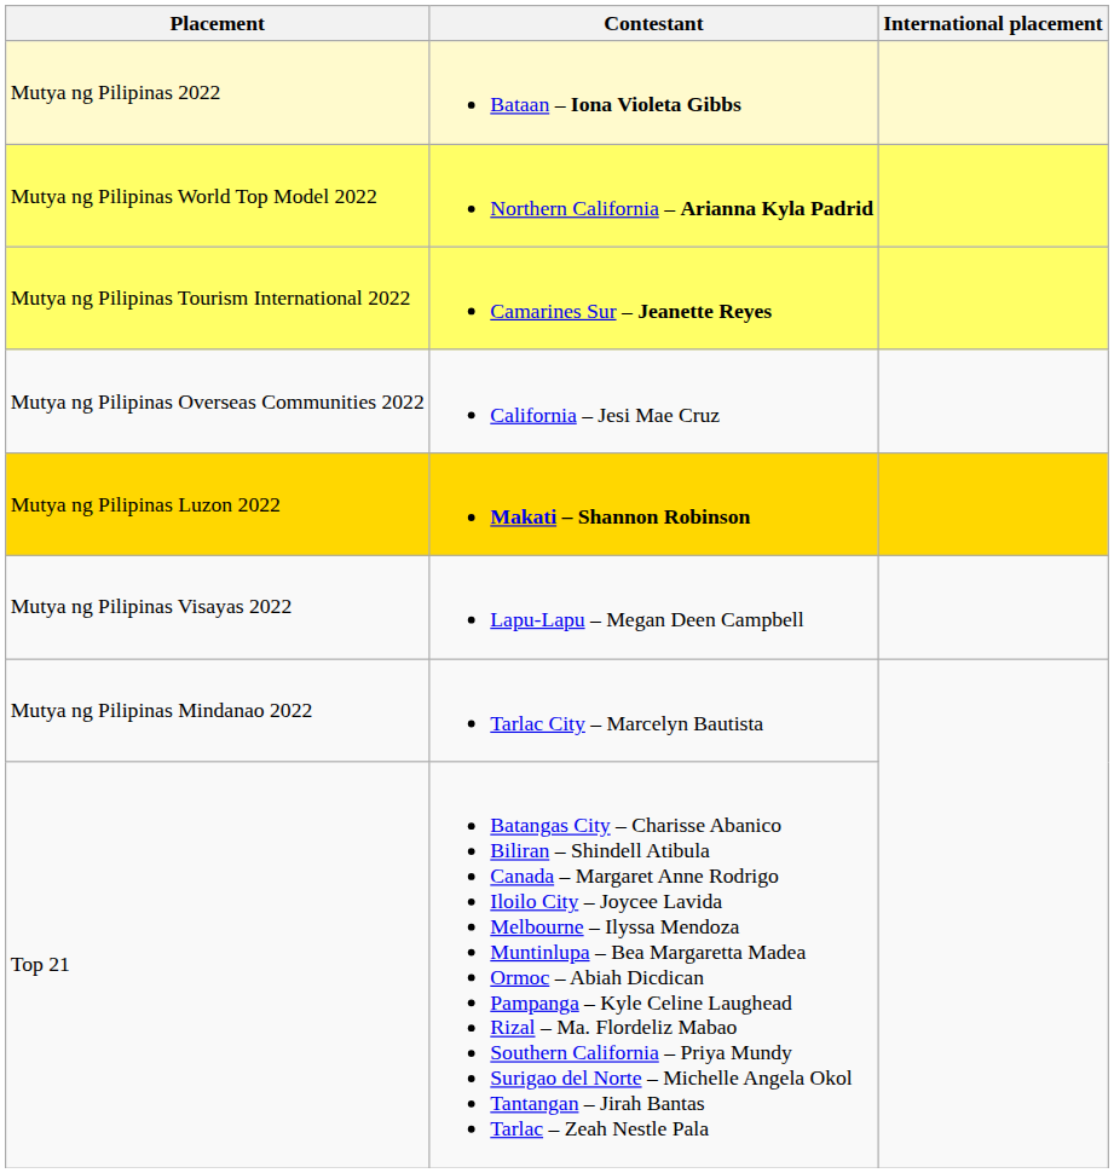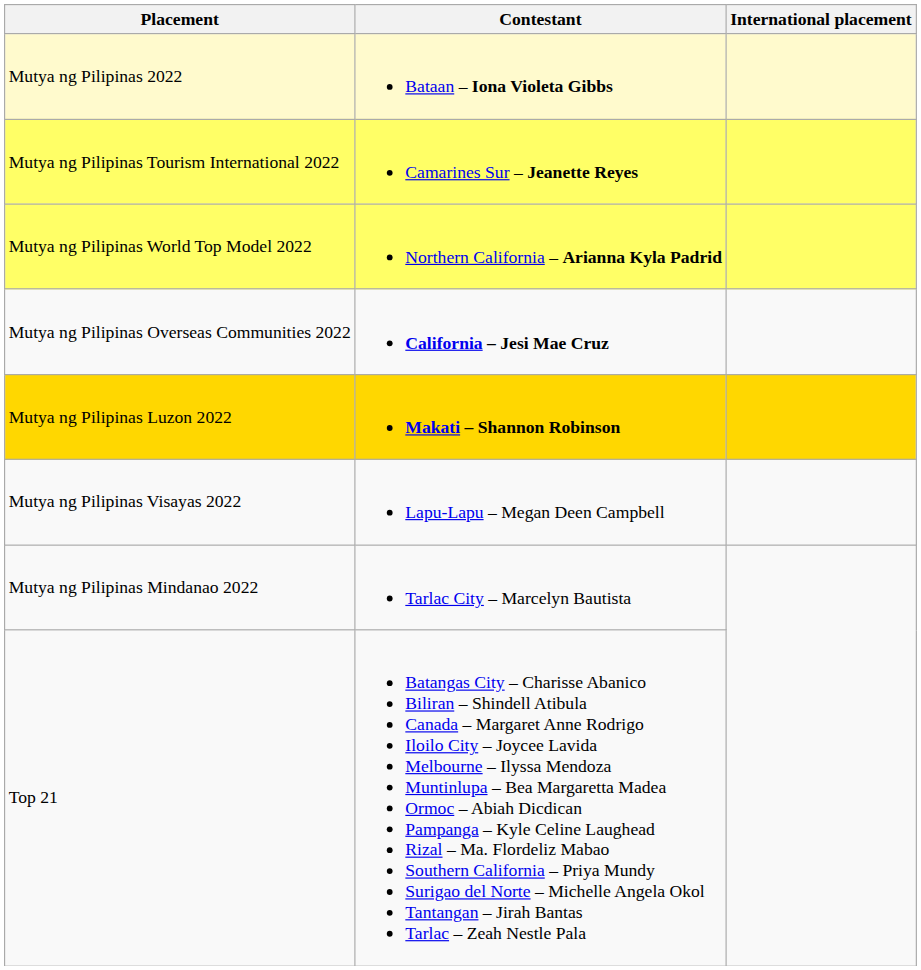rows swapped: Mutya ng Pilipinas World Top Model 2022 <-> Mutya ng Pilipinas Tourism International 2022
Mutya ng Pilipinas Overseas Communities 2022 | Contestant: normal -> bold
